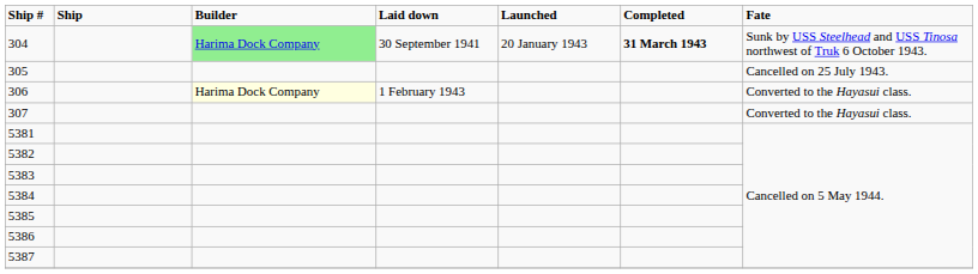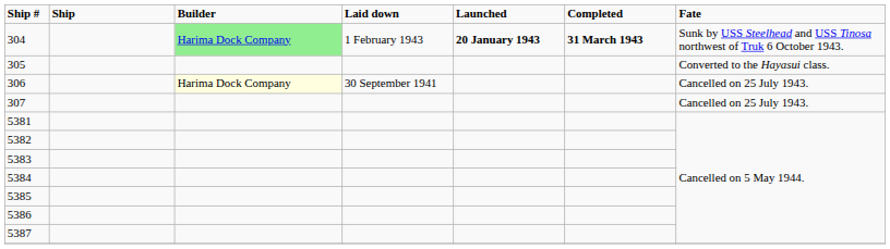304 | Laid down: 30 September 1941 -> 1 February 1943
304 | Launched: normal -> bold
305 | Fate: Cancelled on 25 July 1943. -> Converted to the Hayasui class.
306 | Laid down: 1 February 1943 -> 30 September 1941
306 | Fate: Converted to the Hayasui class. -> Cancelled on 25 July 1943.
307 | Fate: Converted to the Hayasui class. -> Cancelled on 25 July 1943.
